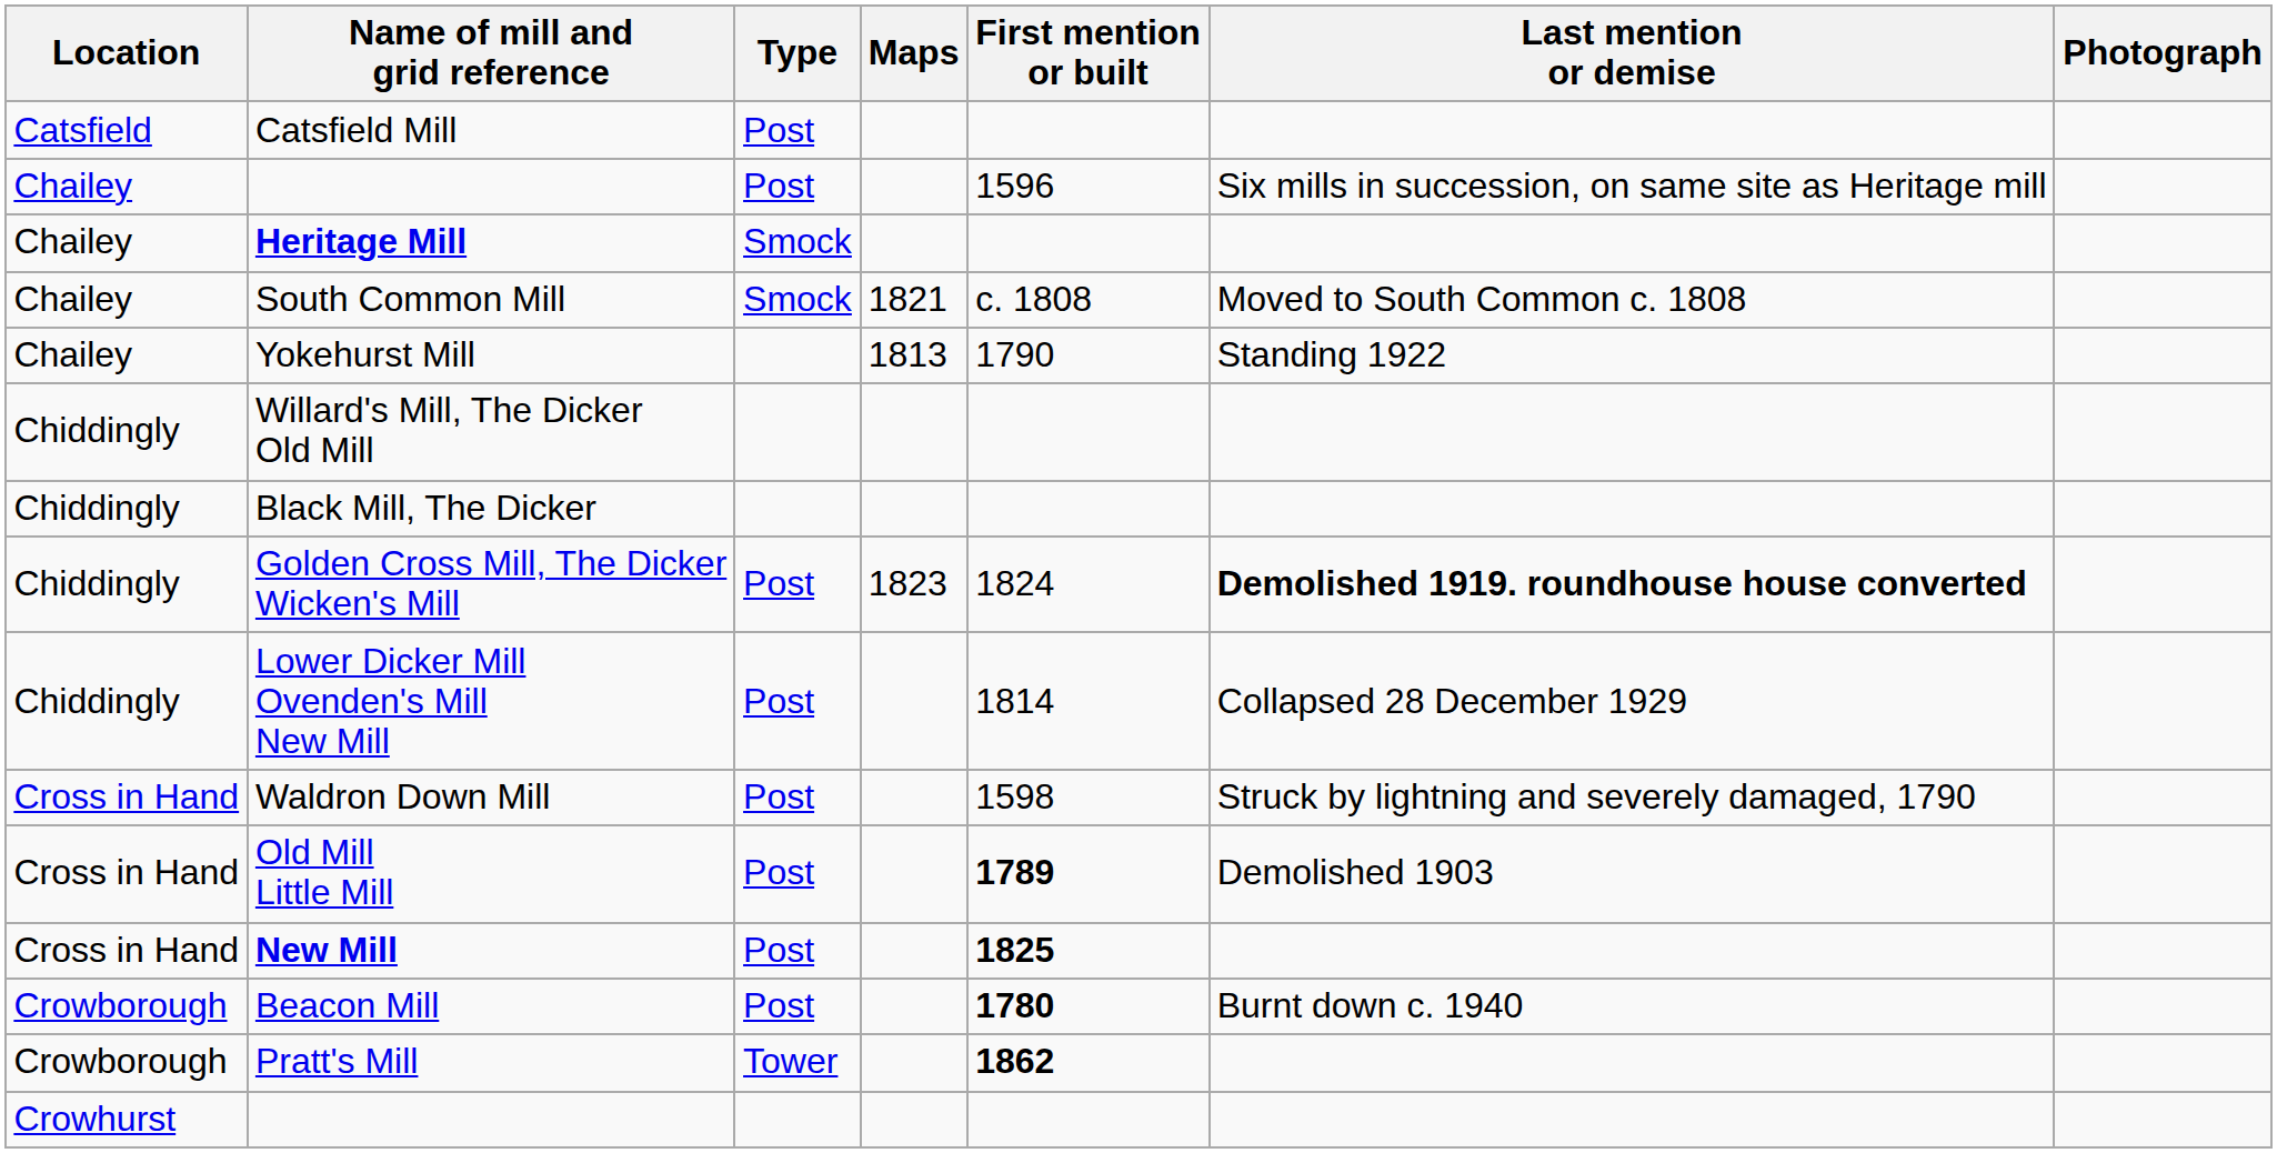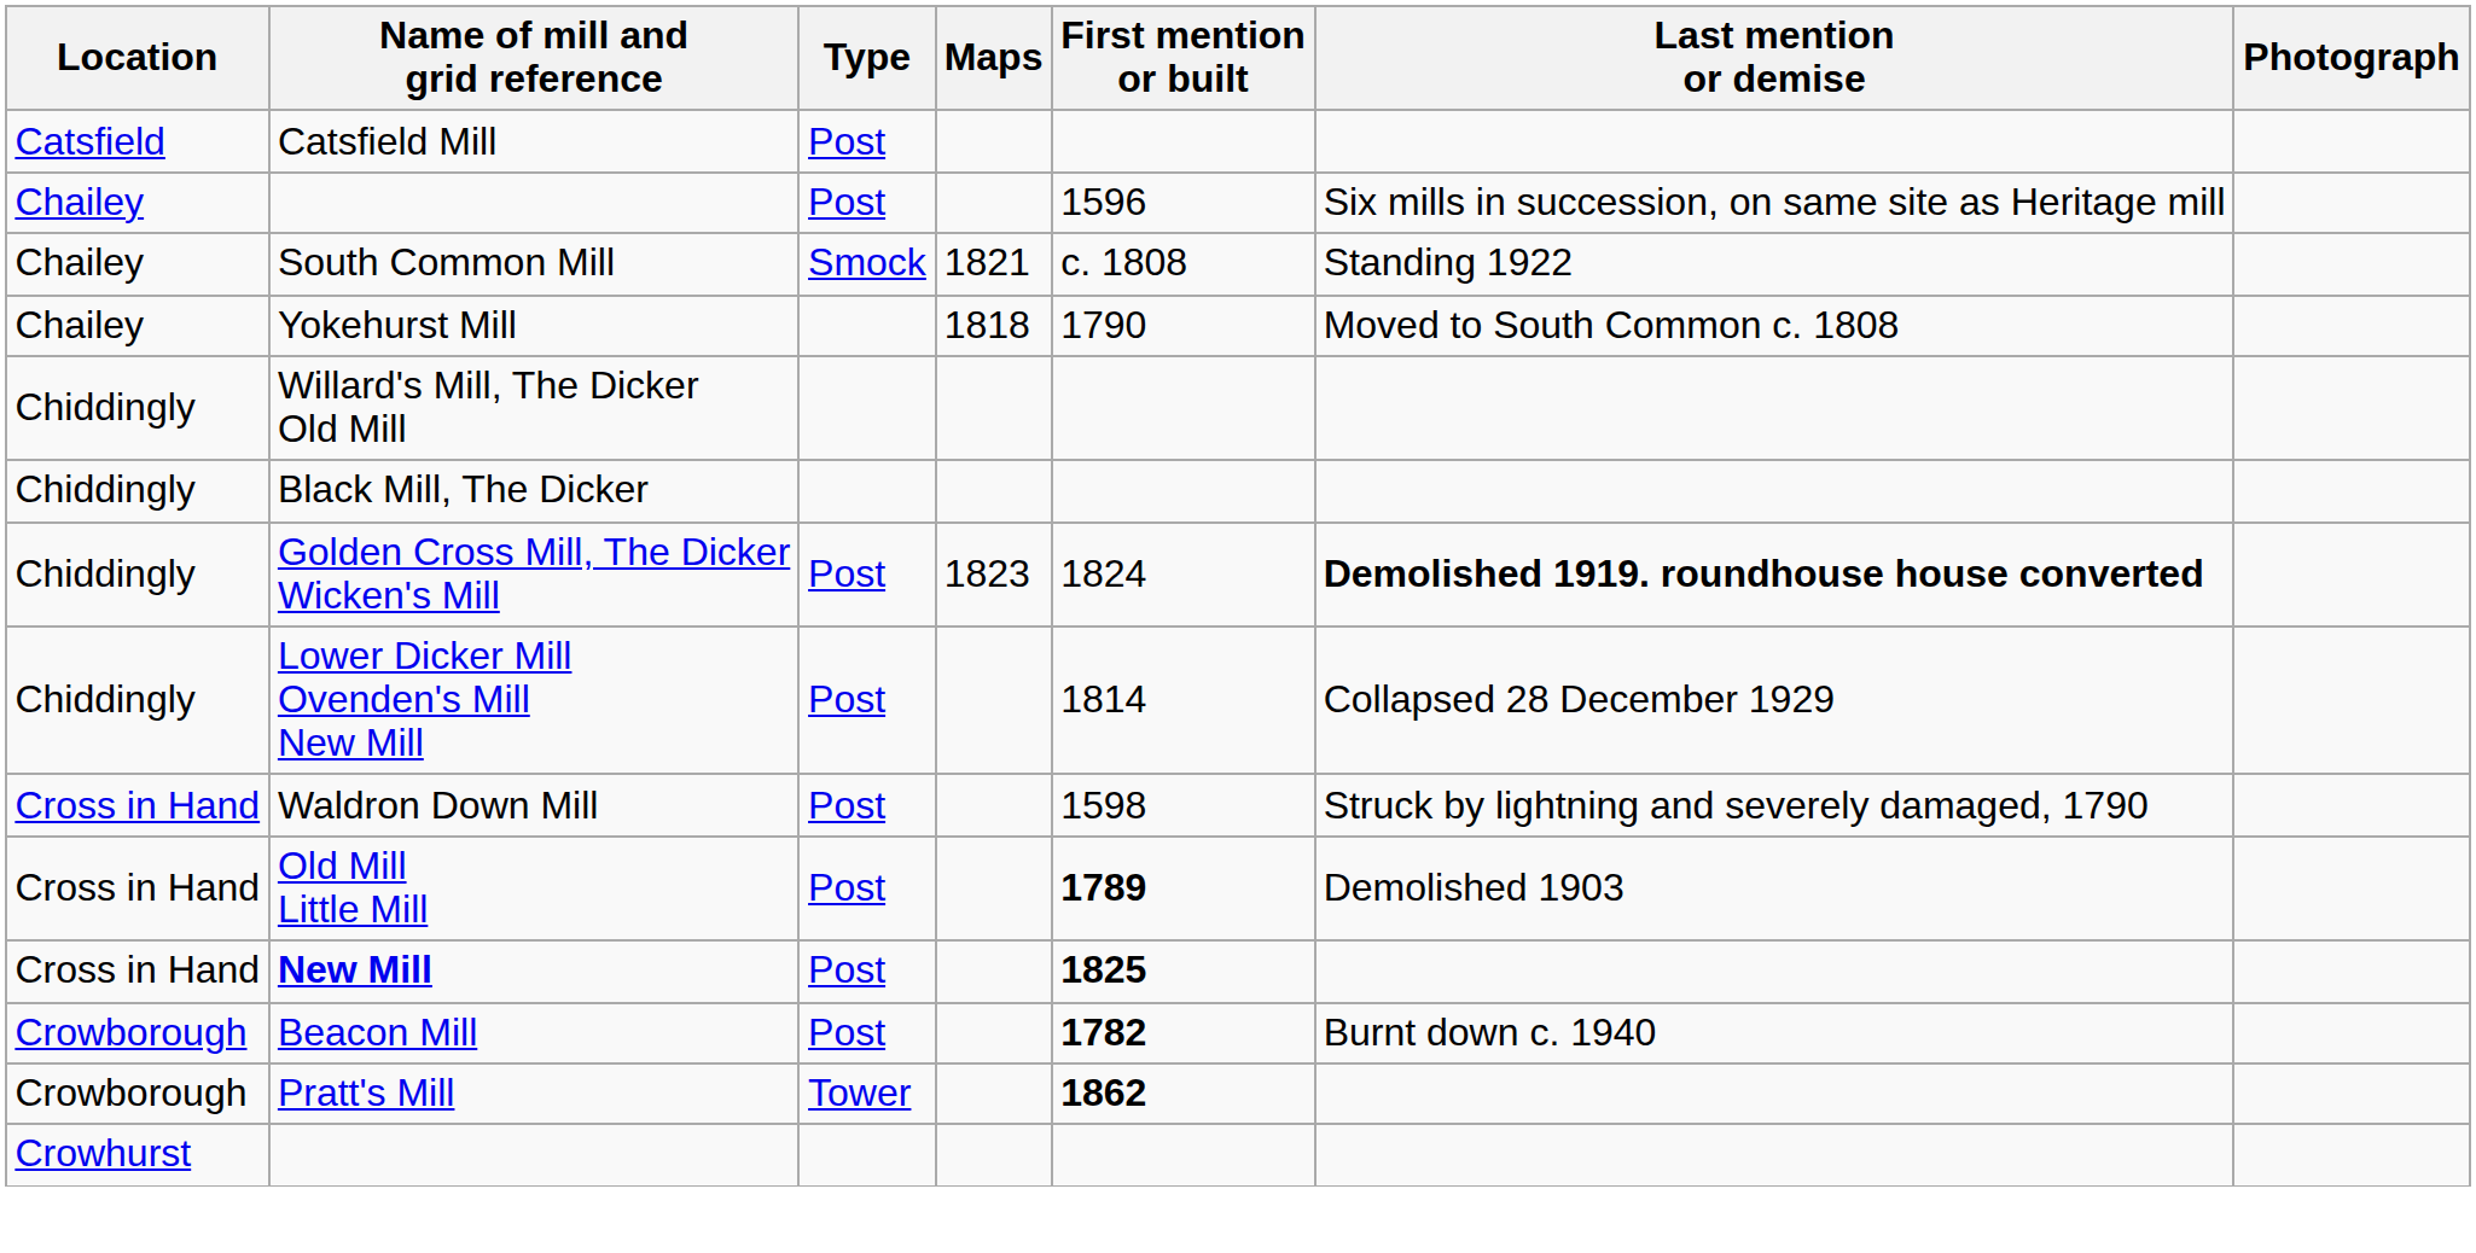- row: Chailey | Heritage Mill | Smock
South Common Mill | Last mention or demise: Moved to South Common c. 1808 -> Standing 1922
Yokehurst Mill | Maps: 1813 -> 1818
Yokehurst Mill | Last mention or demise: Standing 1922 -> Moved to South Common c. 1808
Beacon Mill | First mention or built: 1780 -> 1782
